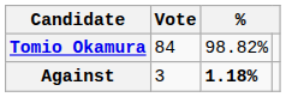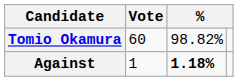Tomio Okamura | Vote: 84 -> 60
Against | Vote: 3 -> 1
